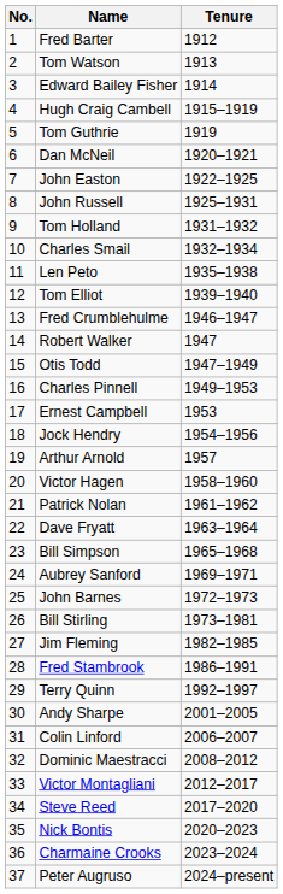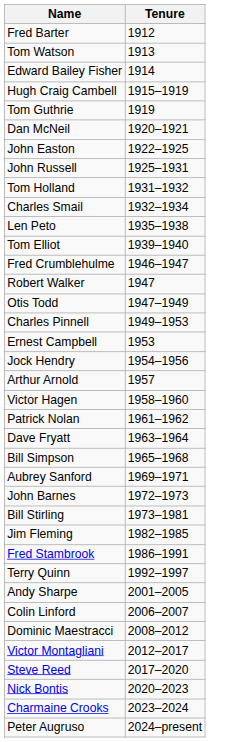- column: No. | 1 | 2 | 3 | 4 | 5 | 6 | 7 | 8 | 9 | 10 | 11 | 12 | 13 | 14 | 15 | 16 | 17 | 18 | 19 | 20 | 21 | 22 | 23 | 24 | 25 | 26 | 27 | 28 | 29 | 30 | 31 | 32 | 33 | 34 | 35 | 36 | 37
